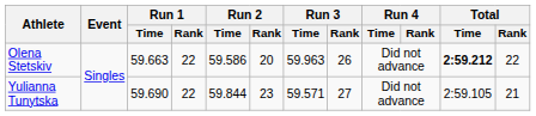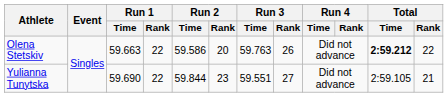Olena Stetskiv | Run 3 / Time: 59.963 -> 59.763
Yulianna Tunytska | Run 3 / Time: 59.571 -> 59.551
